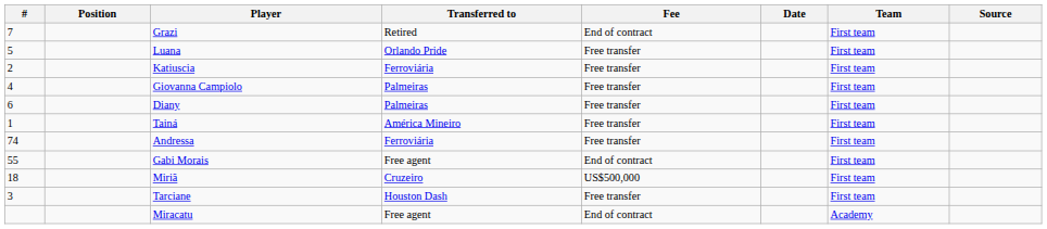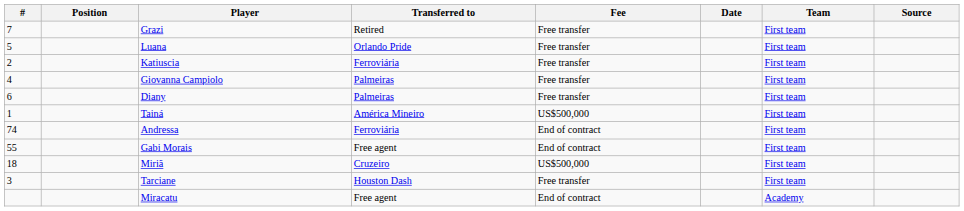Grazi | Fee: End of contract -> Free transfer
Tainá | Fee: Free transfer -> US$500,000
Andressa | Fee: Free transfer -> End of contract
